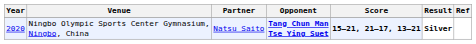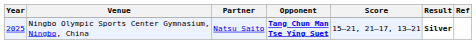Ningbo Olympic Sports Center Gymnasium, Ningbo, China | Year: 2020 -> 2025
Ningbo Olympic Sports Center Gymnasium, Ningbo, China | Score: bold -> normal
